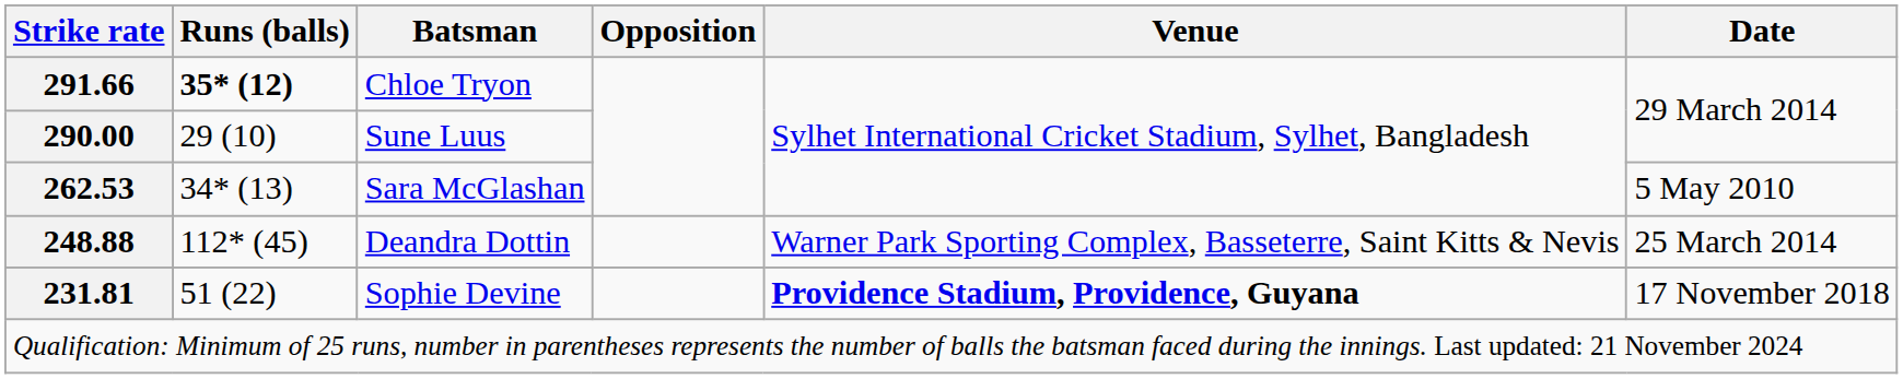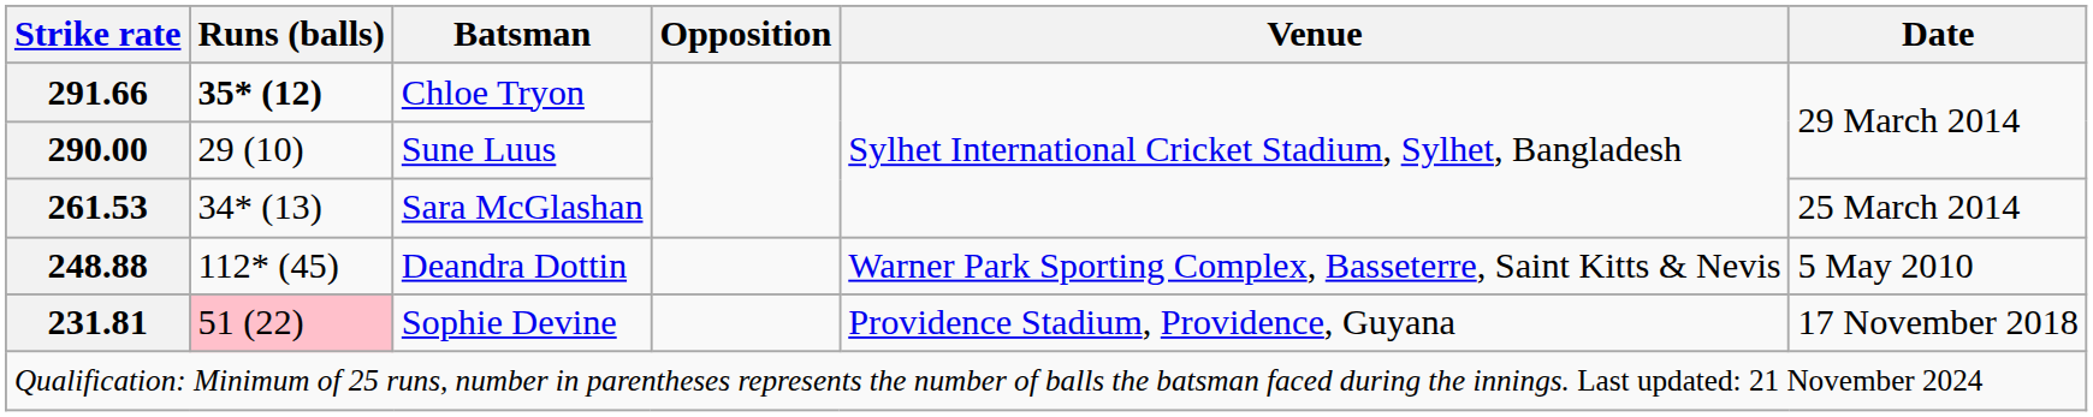Sara McGlashan | Strike rate: 262.53 -> 261.53
Sara McGlashan | Date: 5 May 2010 -> 25 March 2014
Deandra Dottin | Date: 25 March 2014 -> 5 May 2010
Sophie Devine | Runs (balls): no background -> pink background
Sophie Devine | Venue: bold -> normal
